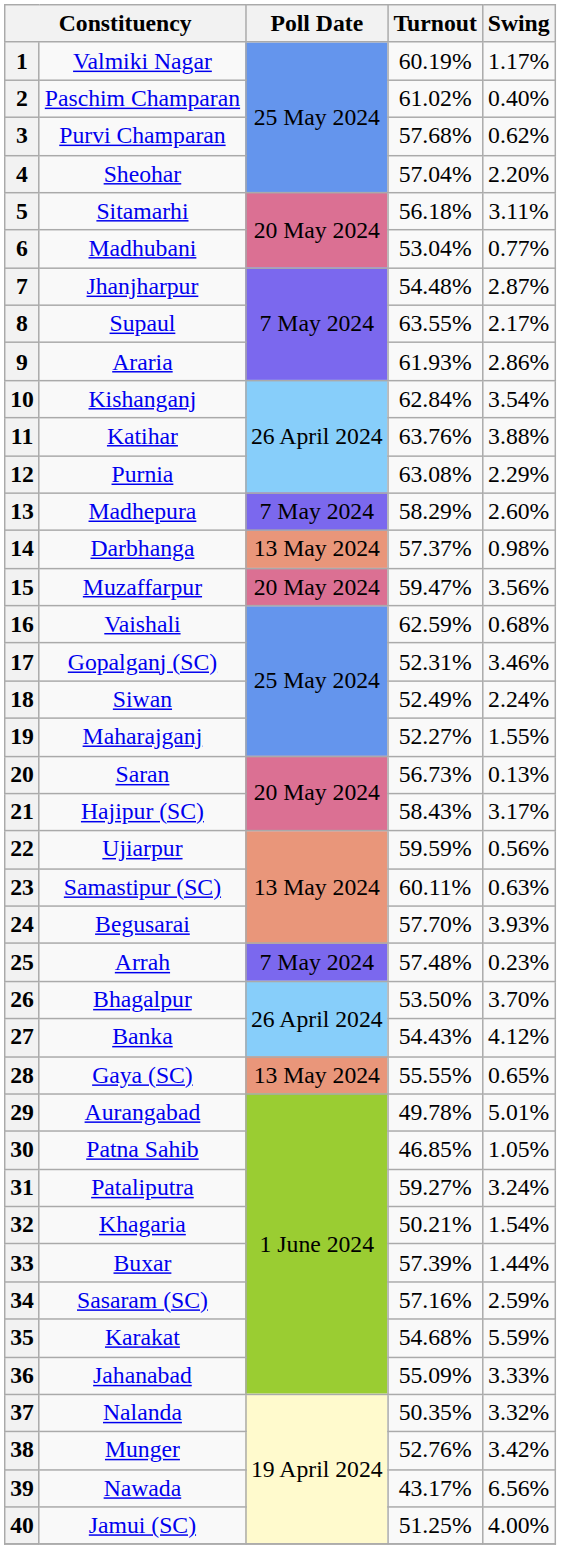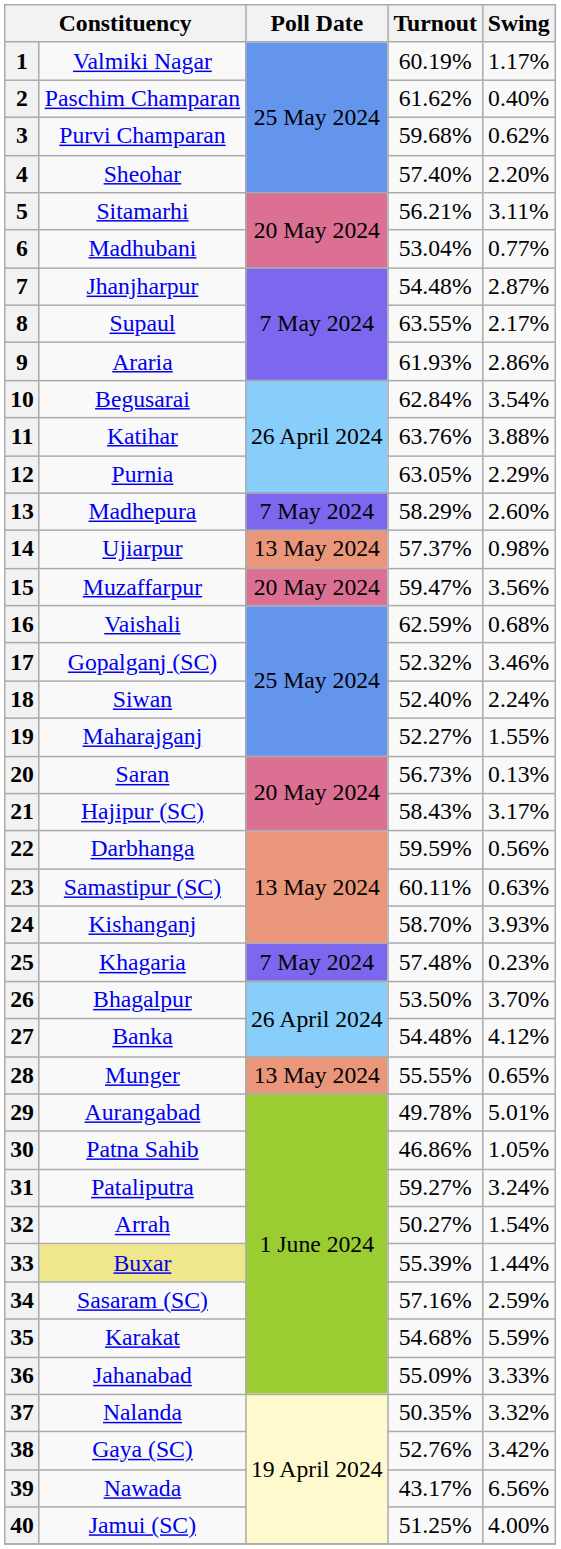2 | Turnout: 61.02% -> 61.62%
3 | Turnout: 57.68% -> 59.68%
4 | Turnout: 57.04% -> 57.40%
5 | Turnout: 56.18% -> 56.21%
10 | column 2: Kishanganj -> Begusarai
12 | Turnout: 63.08% -> 63.05%
14 | column 2: Darbhanga -> Ujiarpur
17 | Turnout: 52.31% -> 52.32%
18 | Turnout: 52.49% -> 52.40%
22 | column 2: Ujiarpur -> Darbhanga
24 | column 2: Begusarai -> Kishanganj
24 | Turnout: 57.70% -> 58.70%
25 | column 2: Arrah -> Khagaria
27 | Turnout: 54.43% -> 54.48%
28 | column 2: Gaya (SC) -> Munger
30 | Turnout: 46.85% -> 46.86%
32 | column 2: Khagaria -> Arrah
32 | Turnout: 50.21% -> 50.27%
33 | column 2: no background -> khaki background
33 | Turnout: 57.39% -> 55.39%
38 | column 2: Munger -> Gaya (SC)
